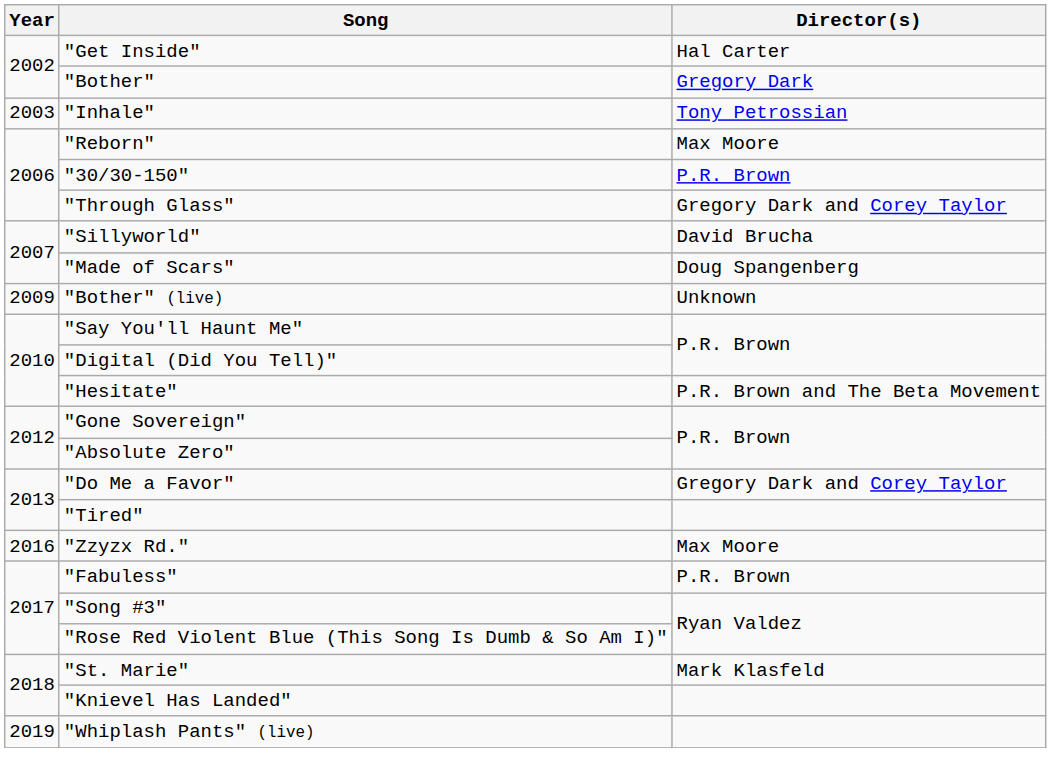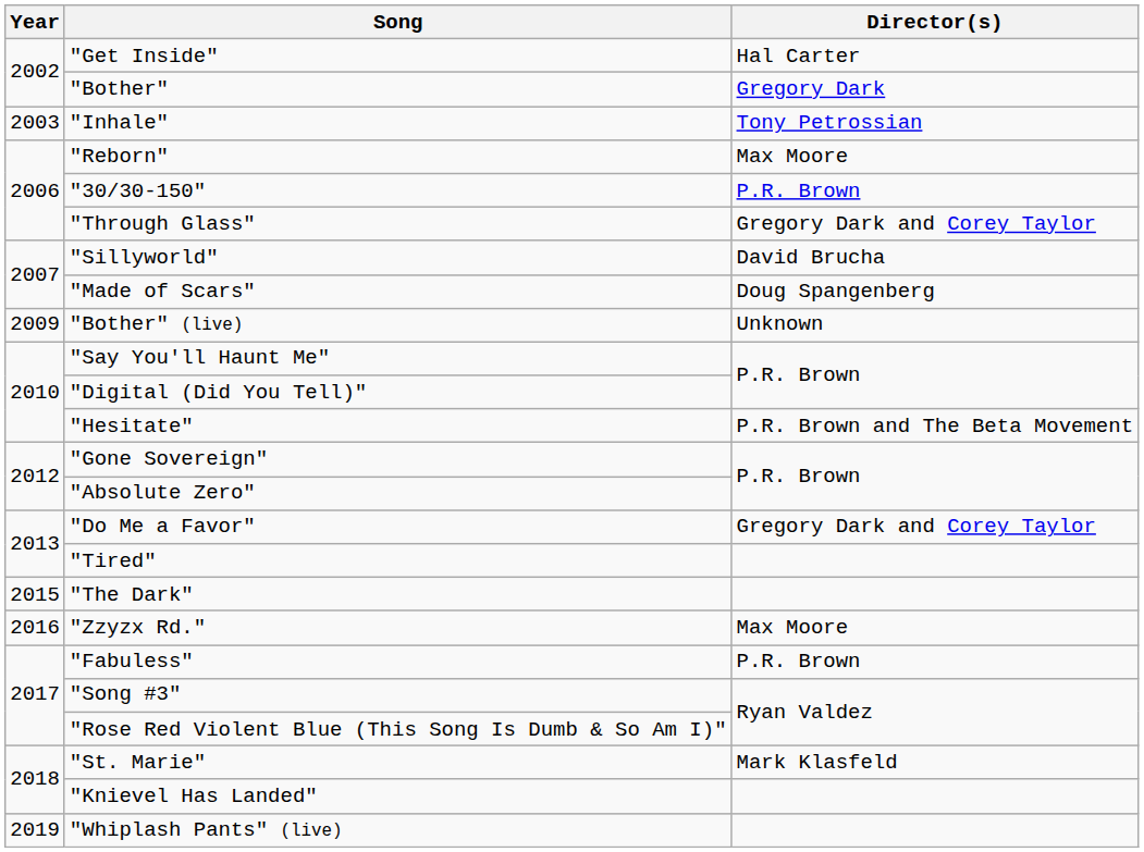+ row: 2015 | "The Dark"
